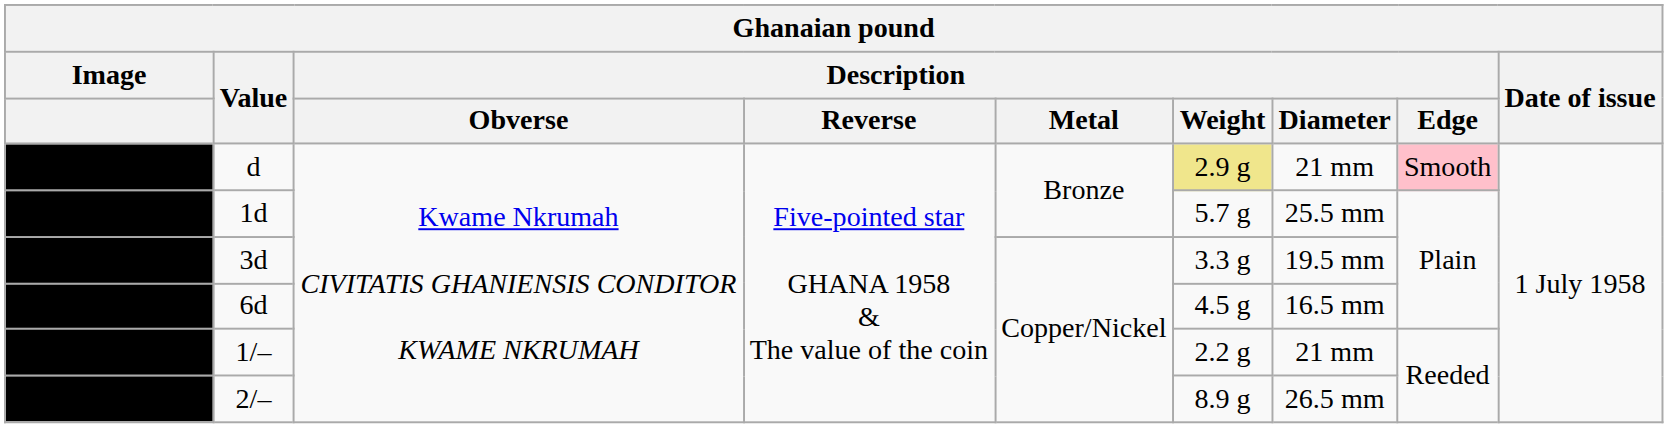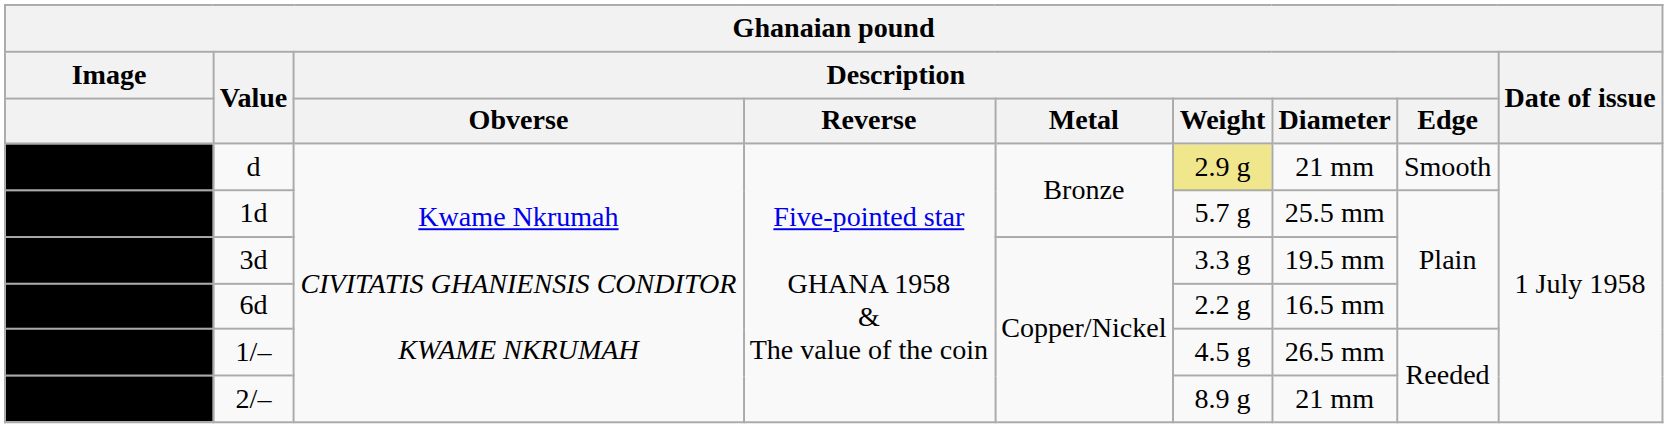d | Description / Edge: pink background -> no background
6d | Description / Weight: 4.5 g -> 2.2 g
1/– | Description / Weight: 2.2 g -> 4.5 g
1/– | Description / Diameter: 21 mm -> 26.5 mm
2/– | Description / Diameter: 26.5 mm -> 21 mm
